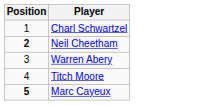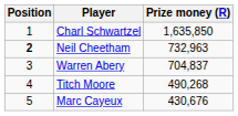+ column: Prize money (R) | 1,635,850 | 732,963 | 704,837 | 490,268 | 430,676
Marc Cayeux | Position: bold -> normal
